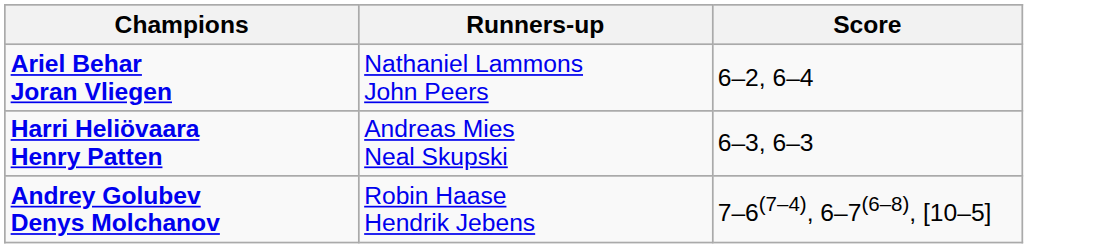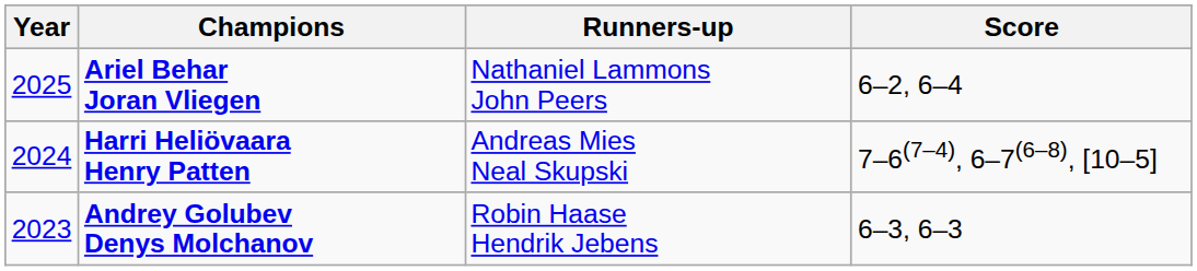+ column: Year | 2025 | 2024 | 2023
Harri Heliövaara Henry Patten | Score: 6–3, 6–3 -> 7–6(7–4), 6–7(6–8), [10–5]
Andrey Golubev Denys Molchanov | Score: 7–6(7–4), 6–7(6–8), [10–5] -> 6–3, 6–3
